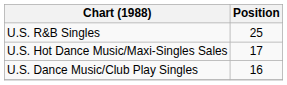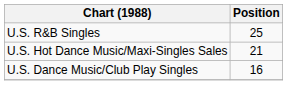U.S. Hot Dance Music/Maxi-Singles Sales | Position: 17 -> 21
